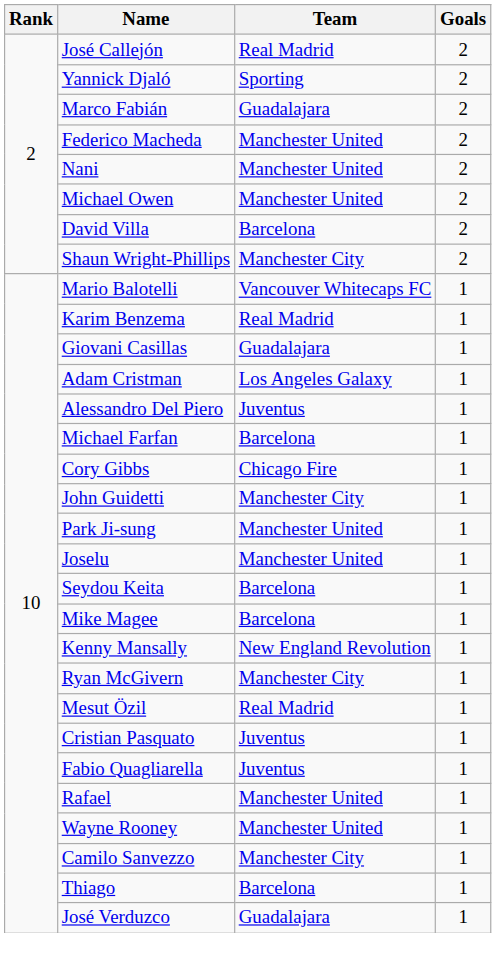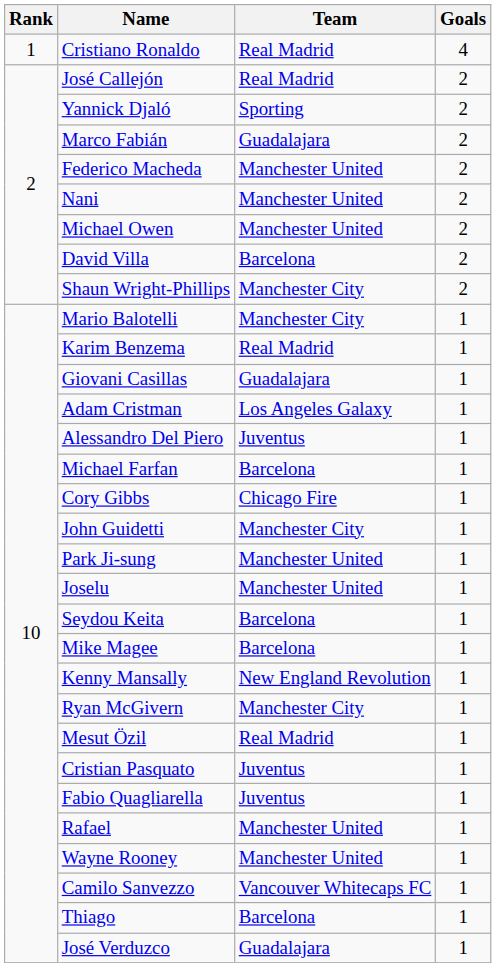+ row: 1 | Cristiano Ronaldo | Real Madrid | 4
Mario Balotelli | Team: Vancouver Whitecaps FC -> Manchester City
Camilo Sanvezzo | Team: Manchester City -> Vancouver Whitecaps FC
